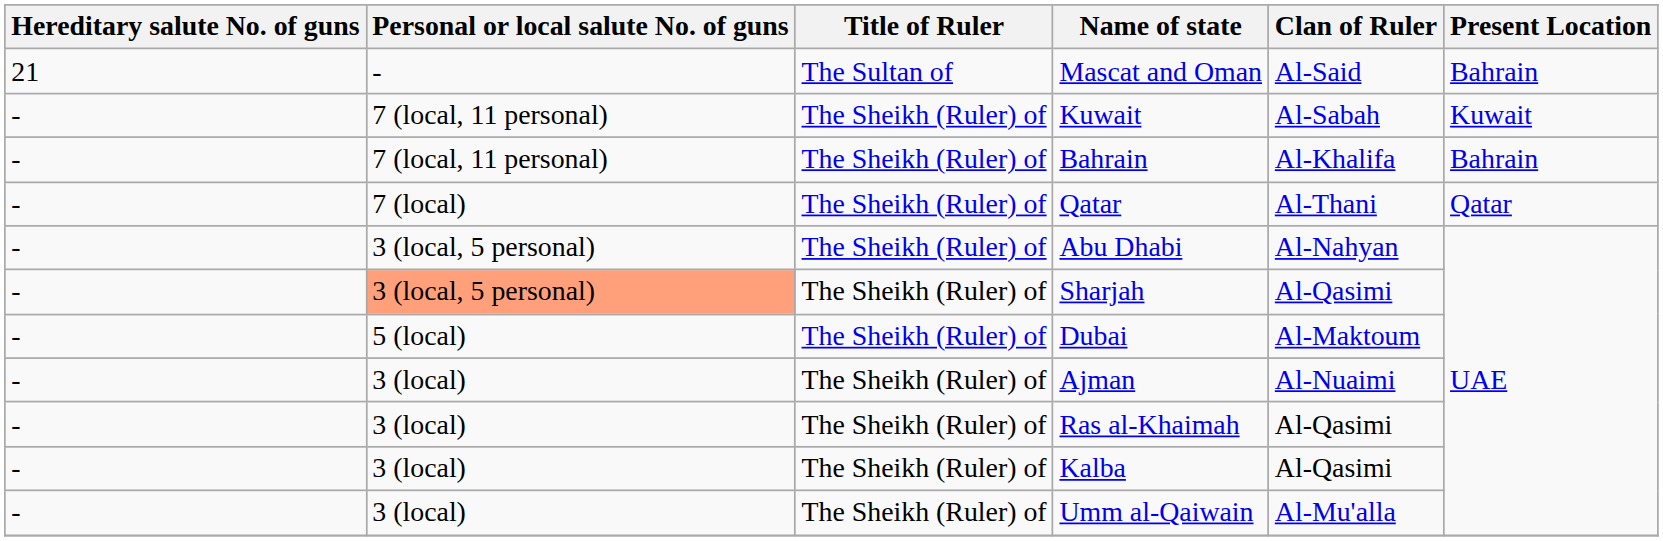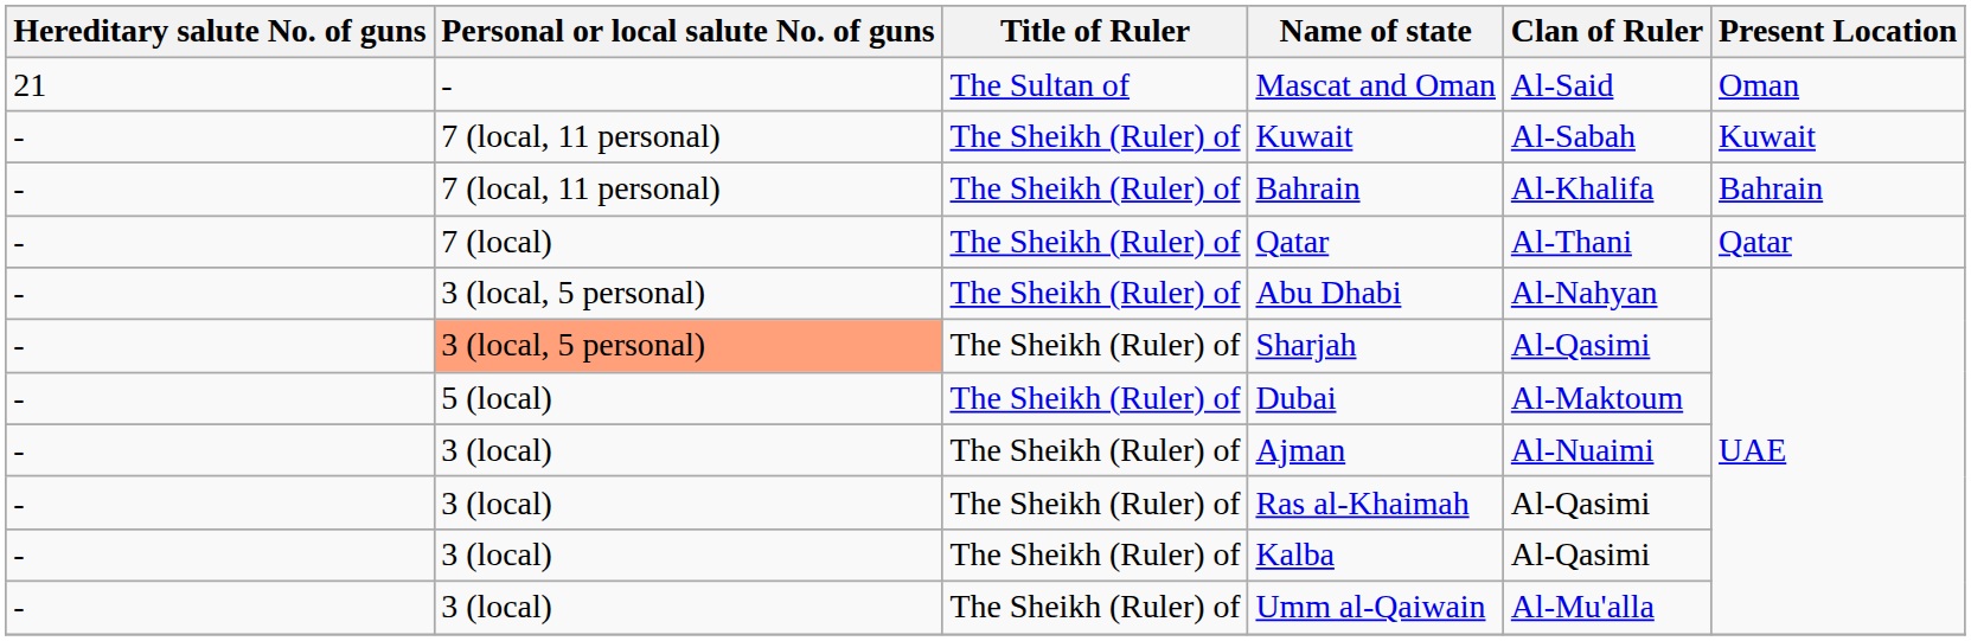Mascat and Oman | Present Location: Bahrain -> Oman
